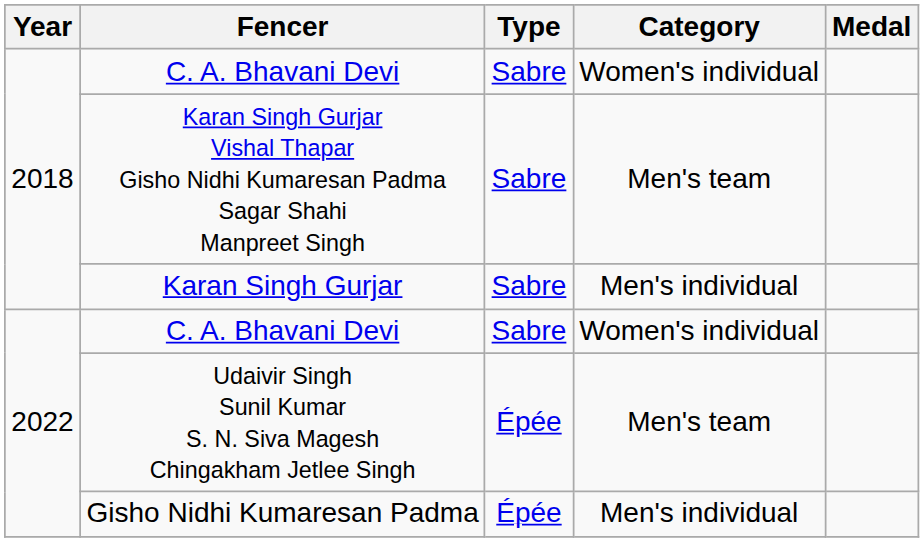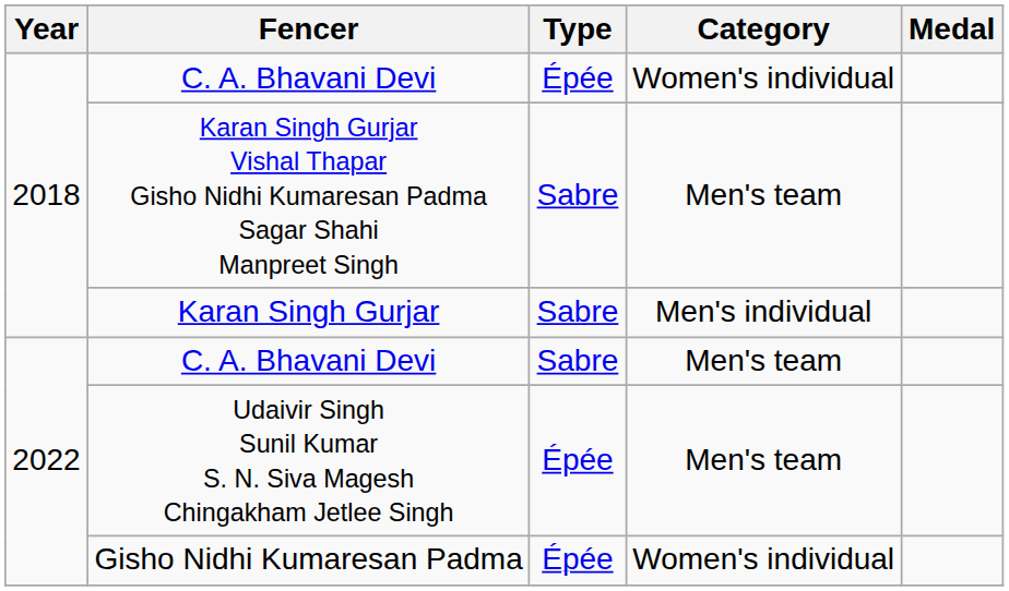2018 / C. A. Bhavani Devi | Type: Sabre -> Épée
2022 / C. A. Bhavani Devi | Category: Women's individual -> Men's team
Gisho Nidhi Kumaresan Padma | Category: Men's individual -> Women's individual
